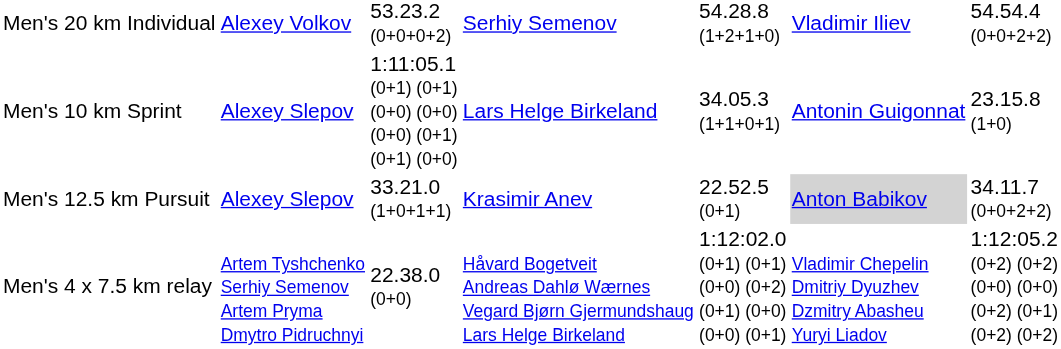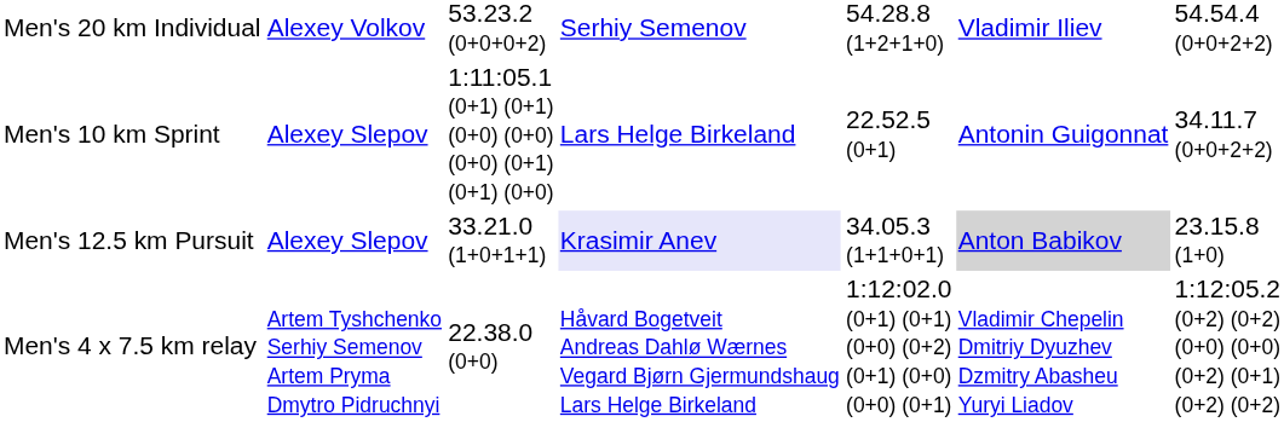Men's 10 km Sprint | column 5: 34.05.3 (1+1+0+1) -> 22.52.5 (0+1)
Men's 10 km Sprint | column 7: 23.15.8 (1+0) -> 34.11.7 (0+0+2+2)
Men's 12.5 km Pursuit | column 4: no background -> lavender background
Men's 12.5 km Pursuit | column 5: 22.52.5 (0+1) -> 34.05.3 (1+1+0+1)
Men's 12.5 km Pursuit | column 7: 34.11.7 (0+0+2+2) -> 23.15.8 (1+0)
